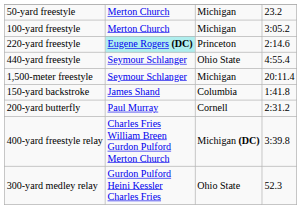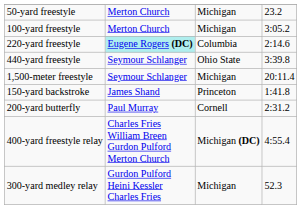220-yard freestyle | column 3: Princeton -> Columbia
440-yard freestyle | column 4: 4:55.4 -> 3:39.8
150-yard backstroke | column 3: Columbia -> Princeton
400-yard freestyle relay | column 4: 3:39.8 -> 4:55.4
300-yard medley relay | column 3: Ohio State -> Michigan
